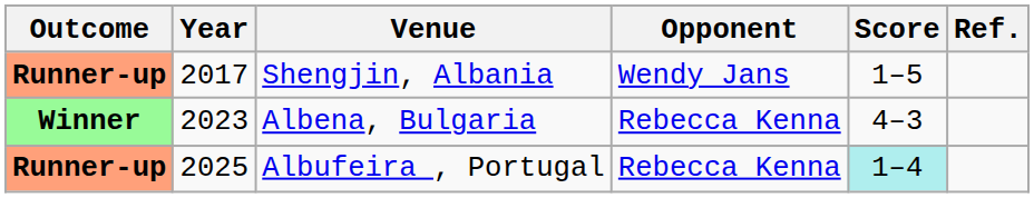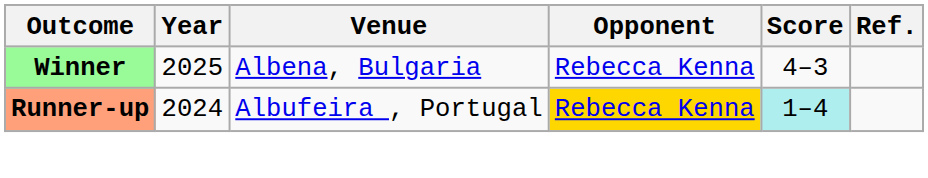- row: Runner-up | 2017 | Shengjin, Albania | Wendy Jans | 1–5
Albena, Bulgaria | Year: 2023 -> 2025
Albufeira , Portugal | Year: 2025 -> 2024
Albufeira , Portugal | Opponent: no background -> gold background
